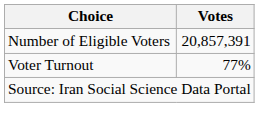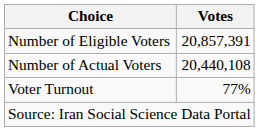+ row: Number of Actual Voters | 20,440,108
